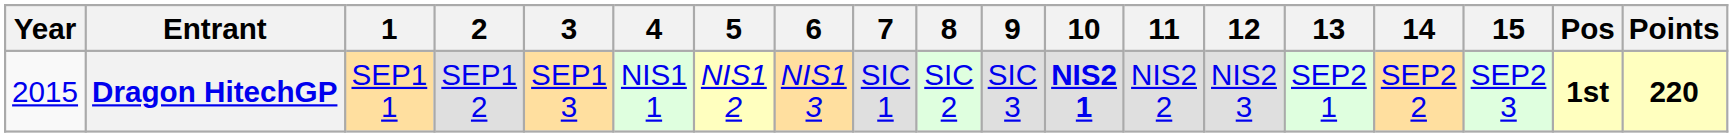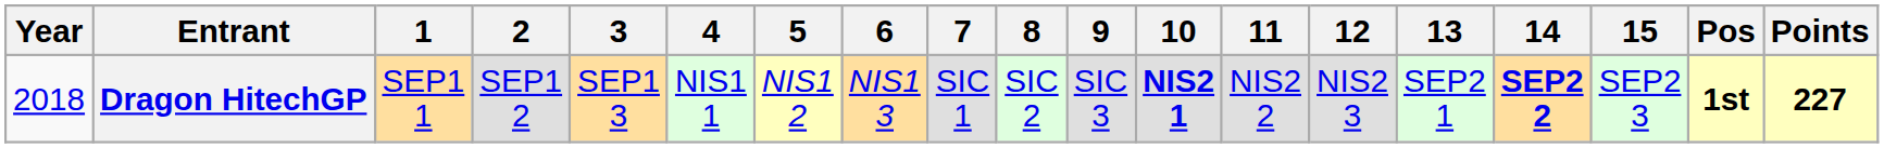Dragon HitechGP | Year: 2015 -> 2018
Dragon HitechGP | 14: normal -> bold
Dragon HitechGP | Points: 220 -> 227
